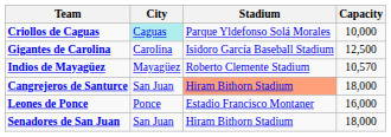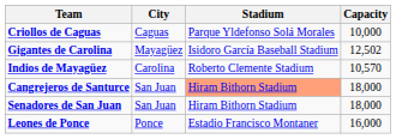Criollos de Caguas | City: paleturquoise background -> no background
Gigantes de Carolina | City: Carolina -> Mayagüez
Gigantes de Carolina | Capacity: 12,500 -> 12,502
Indios de Mayagüez | City: Mayagüez -> Carolina
rows swapped: Leones de Ponce <-> Senadores de San Juan
